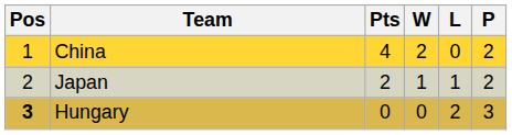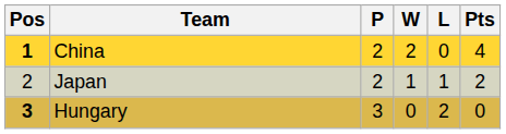columns swapped: P <-> Pts
China | Pos: normal -> bold
